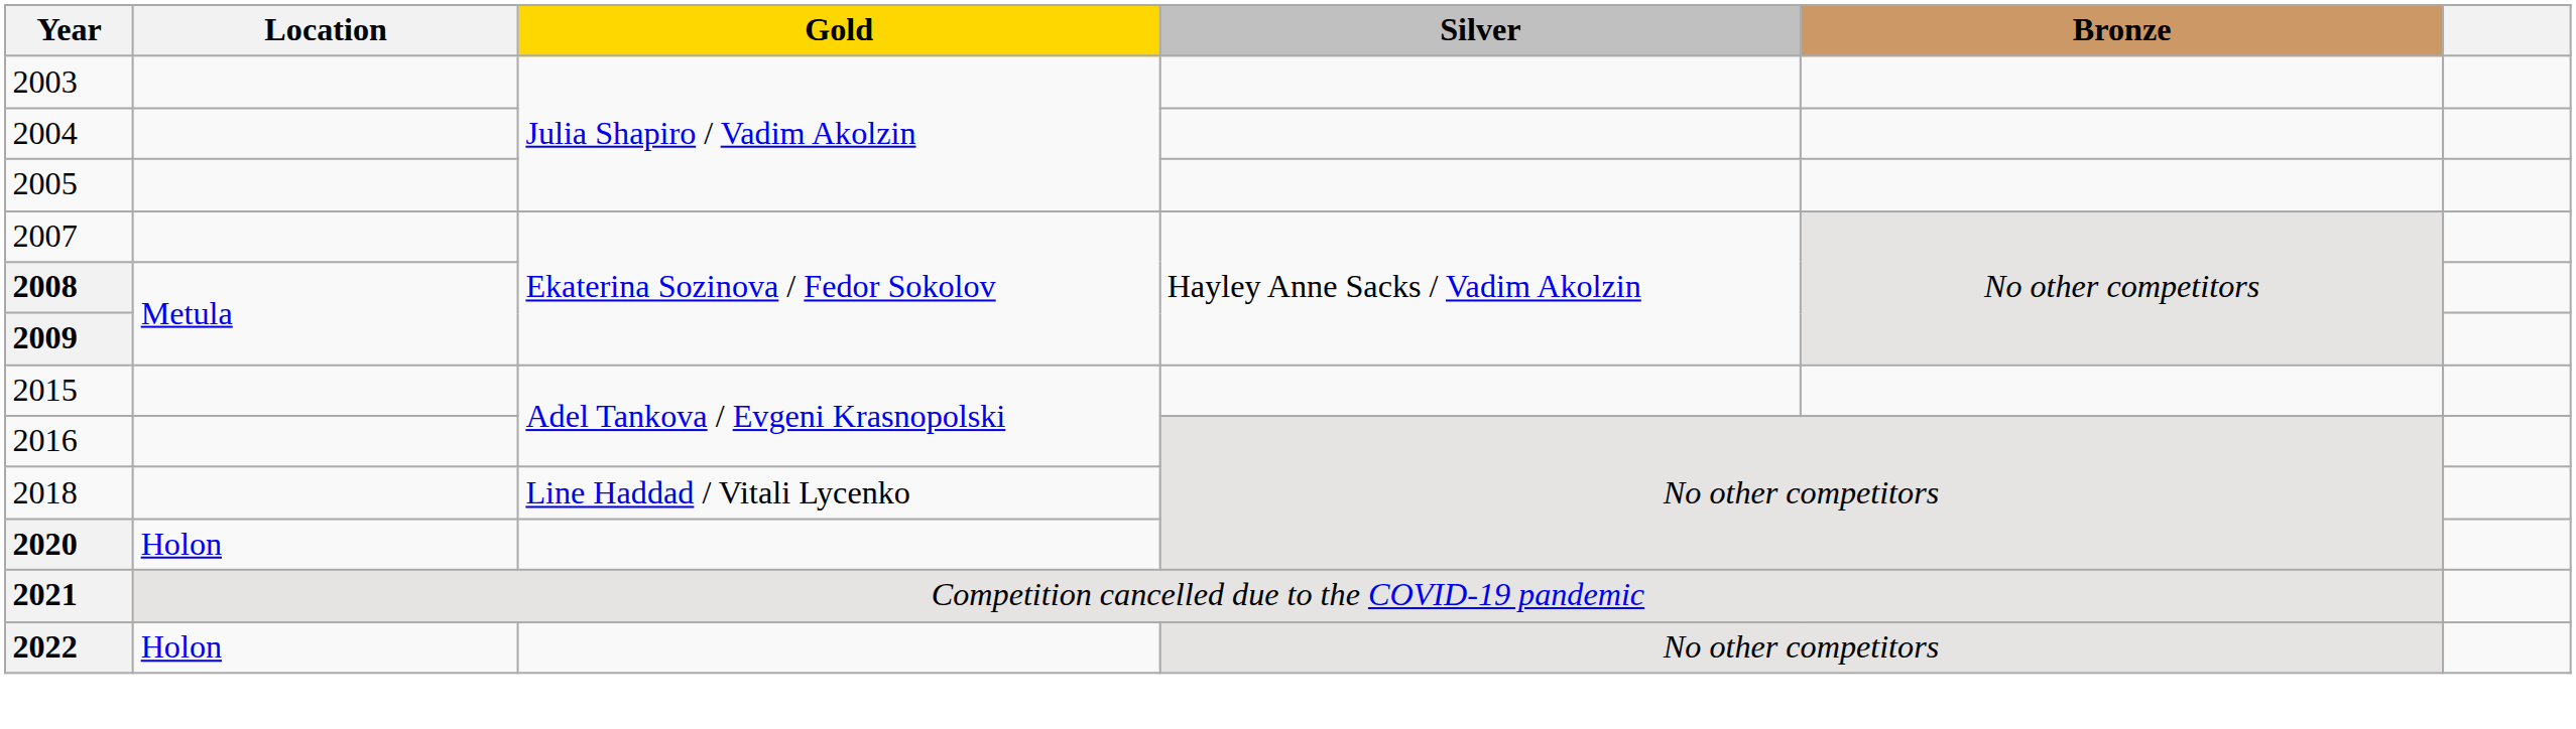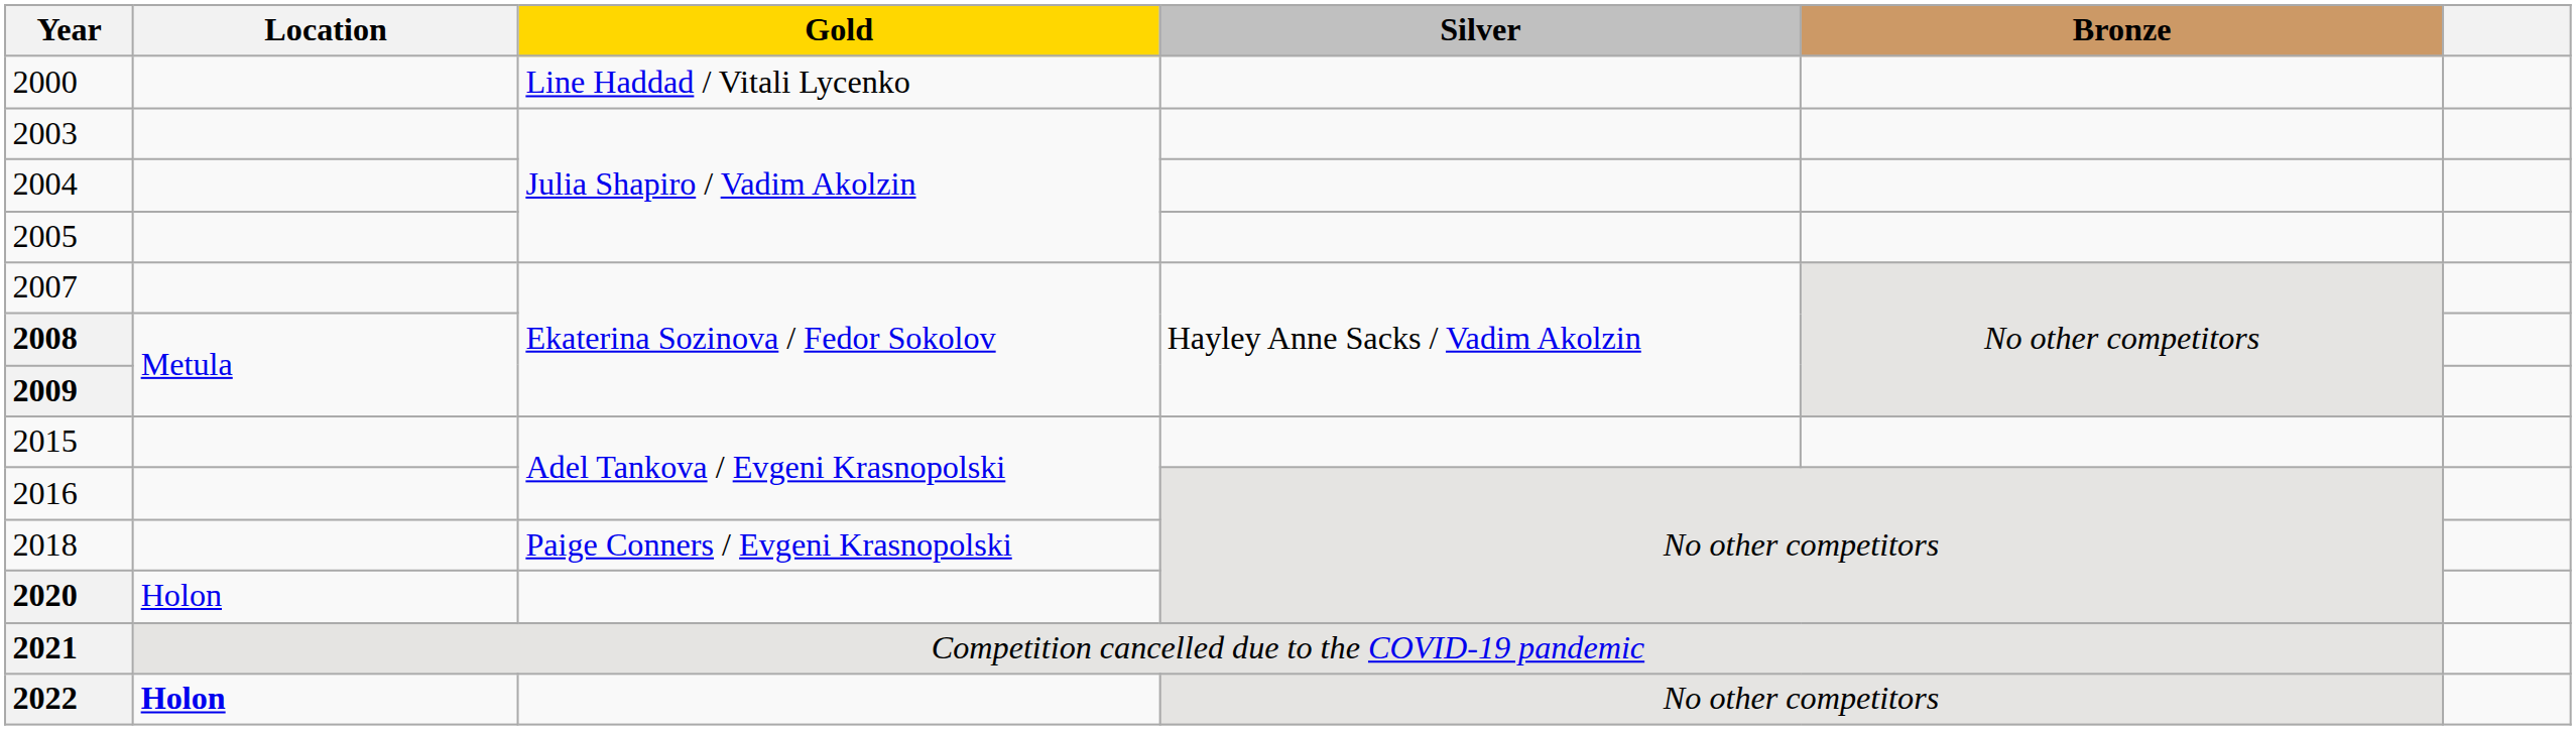+ row: 2000 | Line Haddad / Vitali Lycenko
2018 | Gold: Line Haddad / Vitali Lycenko -> Paige Conners / Evgeni Krasnopolski
2022 | Location: normal -> bold
